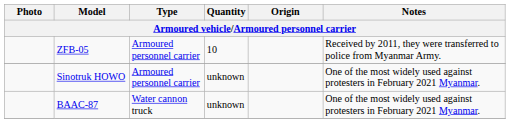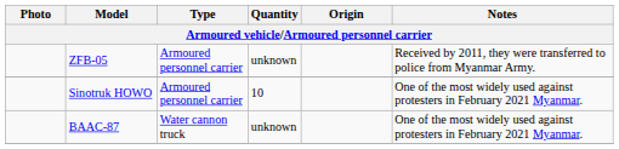ZFB-05 | Quantity: 10 -> unknown
Sinotruk HOWO | Quantity: unknown -> 10
